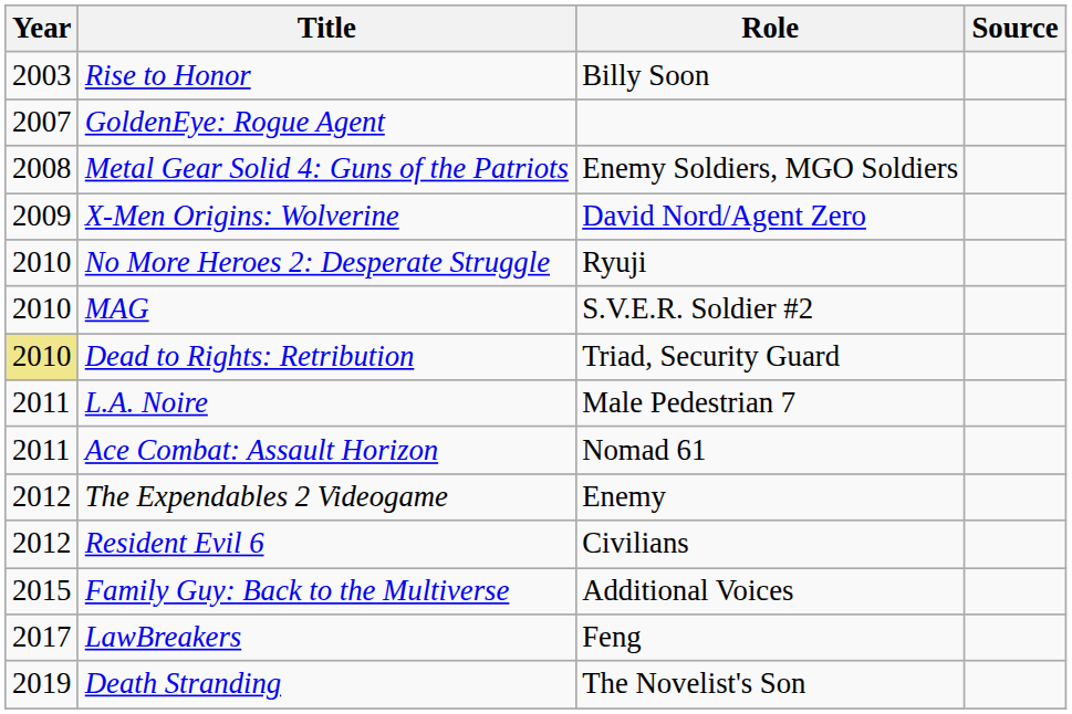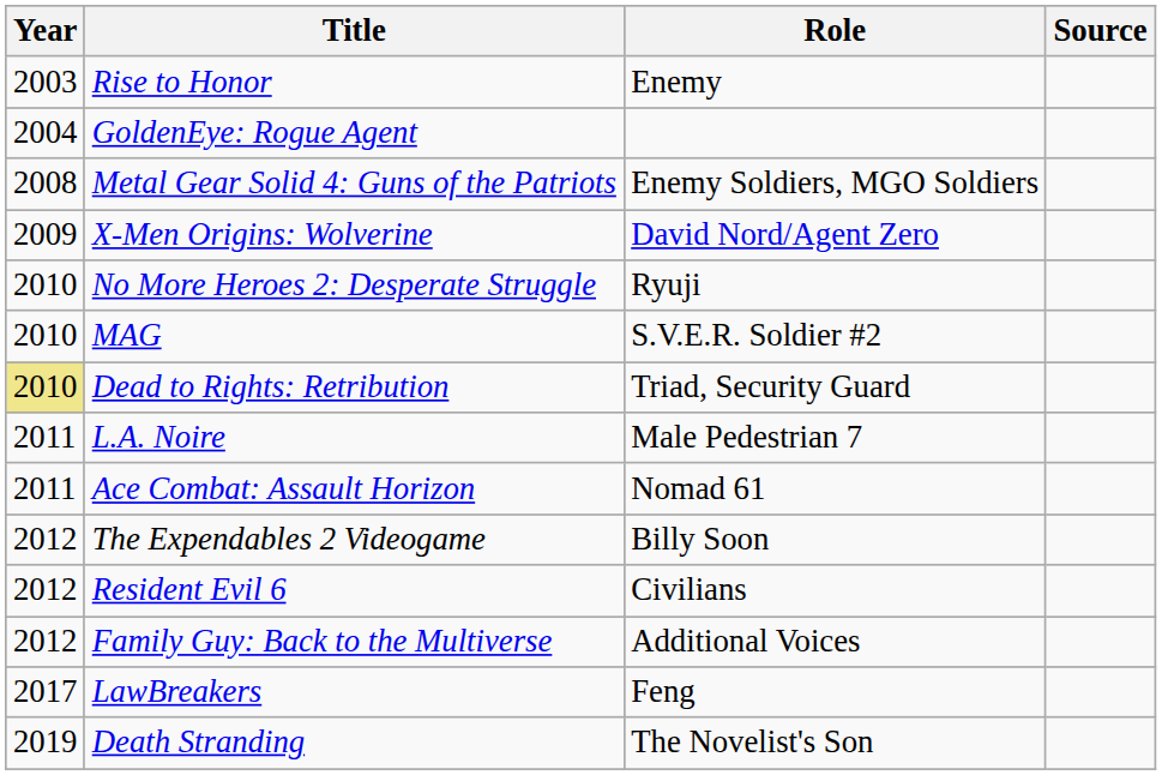Rise to Honor | Role: Billy Soon -> Enemy
GoldenEye: Rogue Agent | Year: 2007 -> 2004
The Expendables 2 Videogame | Role: Enemy -> Billy Soon
Family Guy: Back to the Multiverse | Year: 2015 -> 2012
